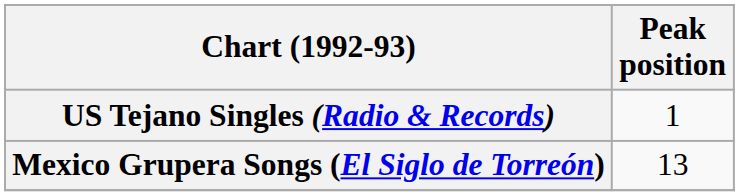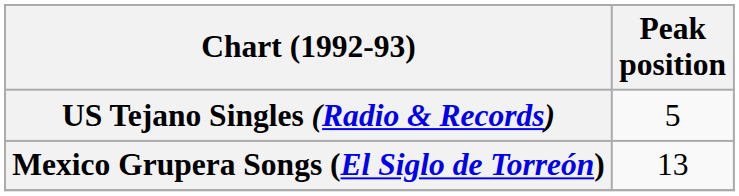US Tejano Singles (Radio & Records) | Peak position: 1 -> 5
